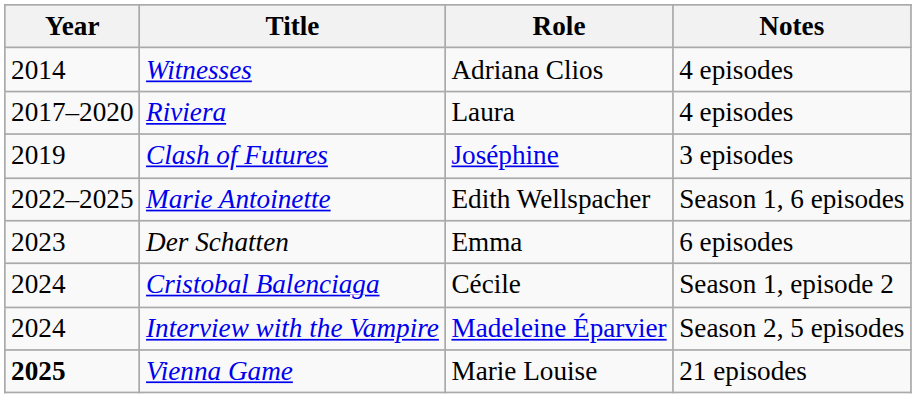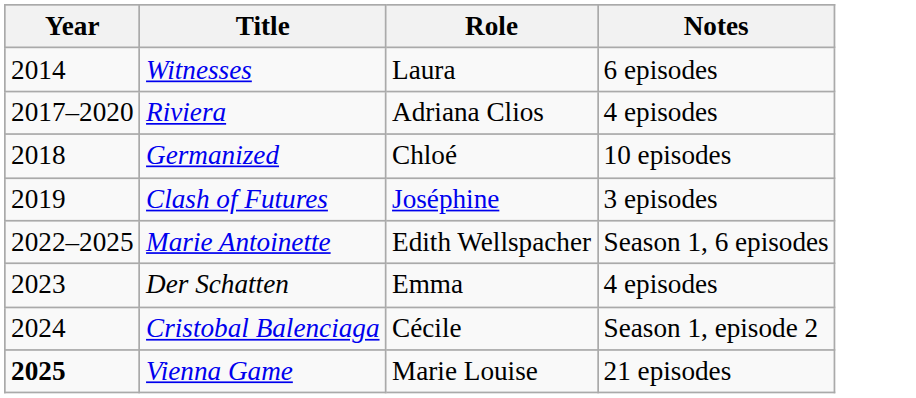Witnesses | Role: Adriana Clios -> Laura
Witnesses | Notes: 4 episodes -> 6 episodes
Riviera | Role: Laura -> Adriana Clios
+ row: 2018 | Germanized | Chloé | 10 episodes
Der Schatten | Notes: 6 episodes -> 4 episodes
- row: 2024 | Interview with the Vampire | Madeleine Éparvier | Season 2, 5 episodes
